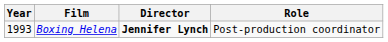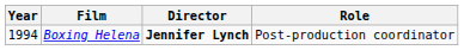Boxing Helena | Year: 1993 -> 1994
